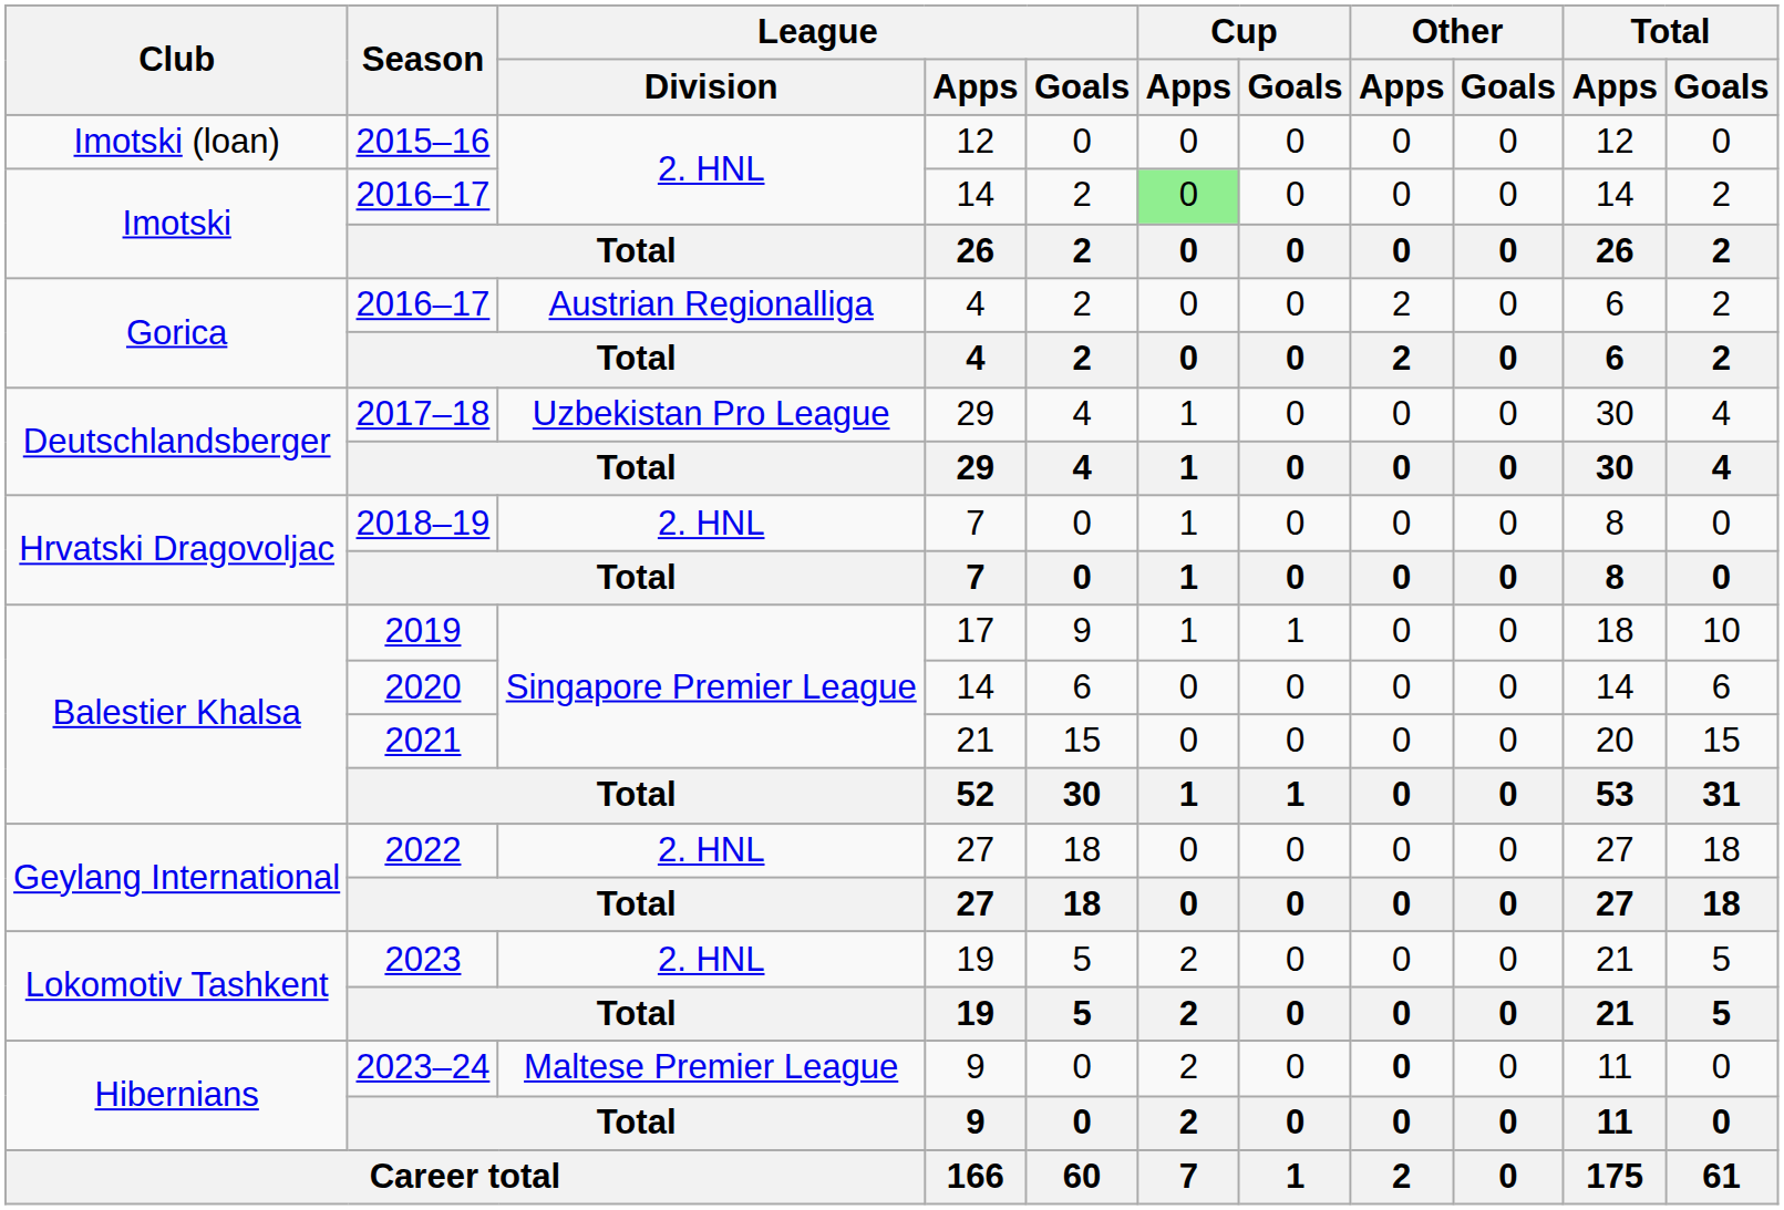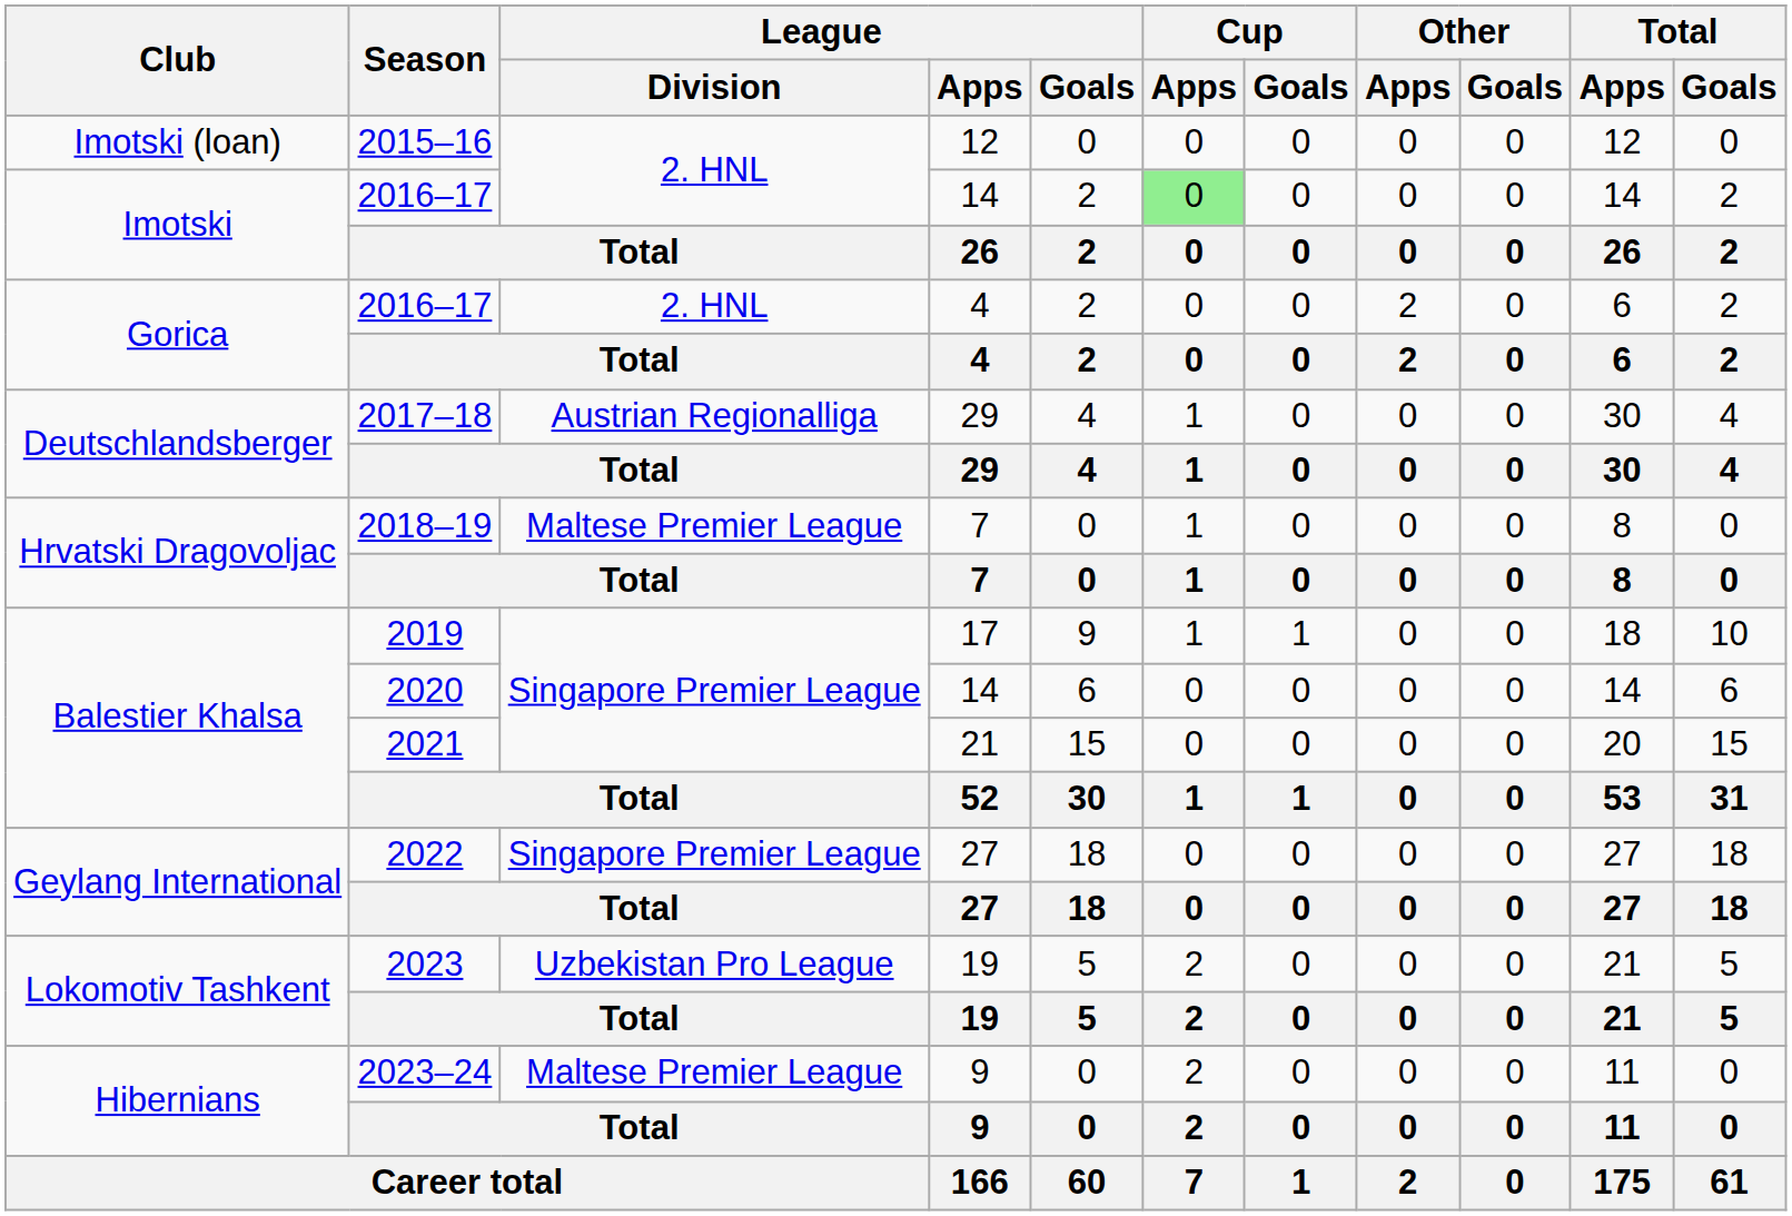2016–17 / 4 | League / Division: Austrian Regionalliga -> 2. HNL
2017–18 | League / Division: Uzbekistan Pro League -> Austrian Regionalliga
2018–19 | League / Division: 2. HNL -> Maltese Premier League
2022 | League / Division: 2. HNL -> Singapore Premier League
2023 | League / Division: 2. HNL -> Uzbekistan Pro League
2023–24 | Other / Apps: bold -> normal
